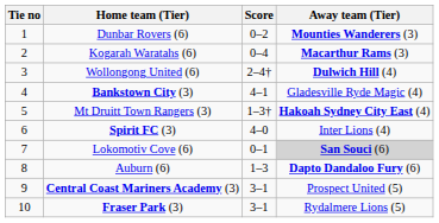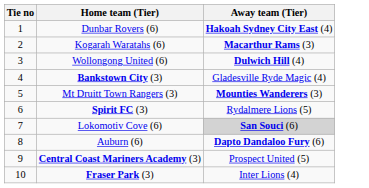- column: Score | 0–2 | 0–4 | 2–4† | 4–1 | 1–3† | 4–0 | 0–1 | 1–3 | 3–1 | 3–1
Dunbar Rovers (6) | Away team (Tier): Mounties Wanderers (3) -> Hakoah Sydney City East (4)
Mt Druitt Town Rangers (3) | Away team (Tier): Hakoah Sydney City East (4) -> Mounties Wanderers (3)
Spirit FC (3) | Away team (Tier): Inter Lions (4) -> Rydalmere Lions (5)
Fraser Park (3) | Away team (Tier): Rydalmere Lions (5) -> Inter Lions (4)
